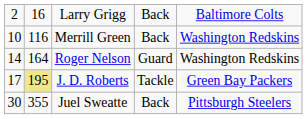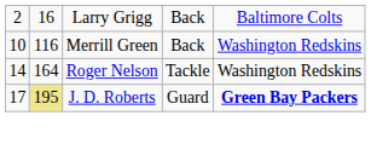Roger Nelson | column 4: Guard -> Tackle
J. D. Roberts | column 4: Tackle -> Guard
J. D. Roberts | column 5: normal -> bold
- row: 30 | 355 | Juel Sweatte | Back | Pittsburgh Steelers
